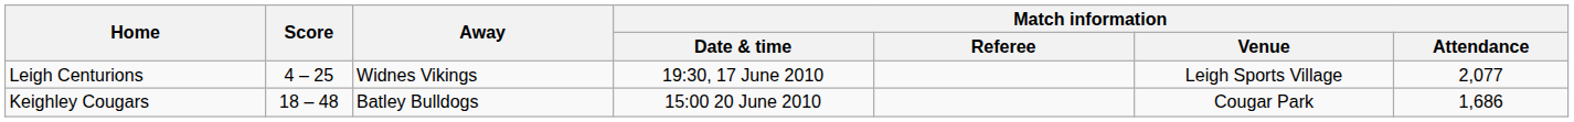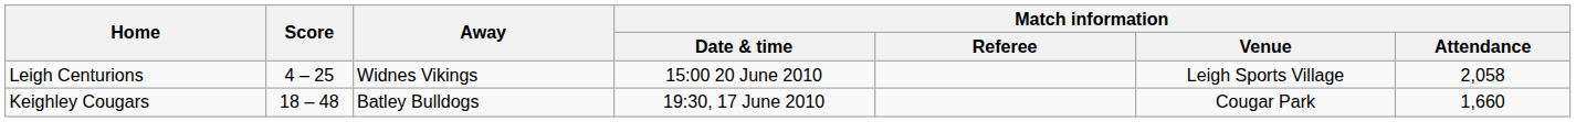Leigh Centurions | Match information / Date & time: 19:30, 17 June 2010 -> 15:00 20 June 2010
Leigh Centurions | Match information / Attendance: 2,077 -> 2,058
Keighley Cougars | Match information / Date & time: 15:00 20 June 2010 -> 19:30, 17 June 2010
Keighley Cougars | Match information / Attendance: 1,686 -> 1,660
